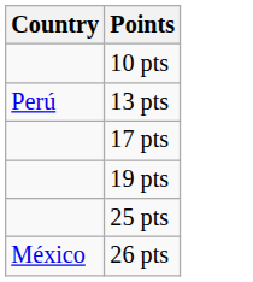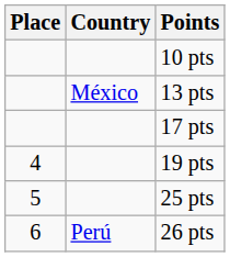+ column: Place | 4 | 5 | 6
13 pts | Country: Perú -> México
26 pts | Country: México -> Perú
